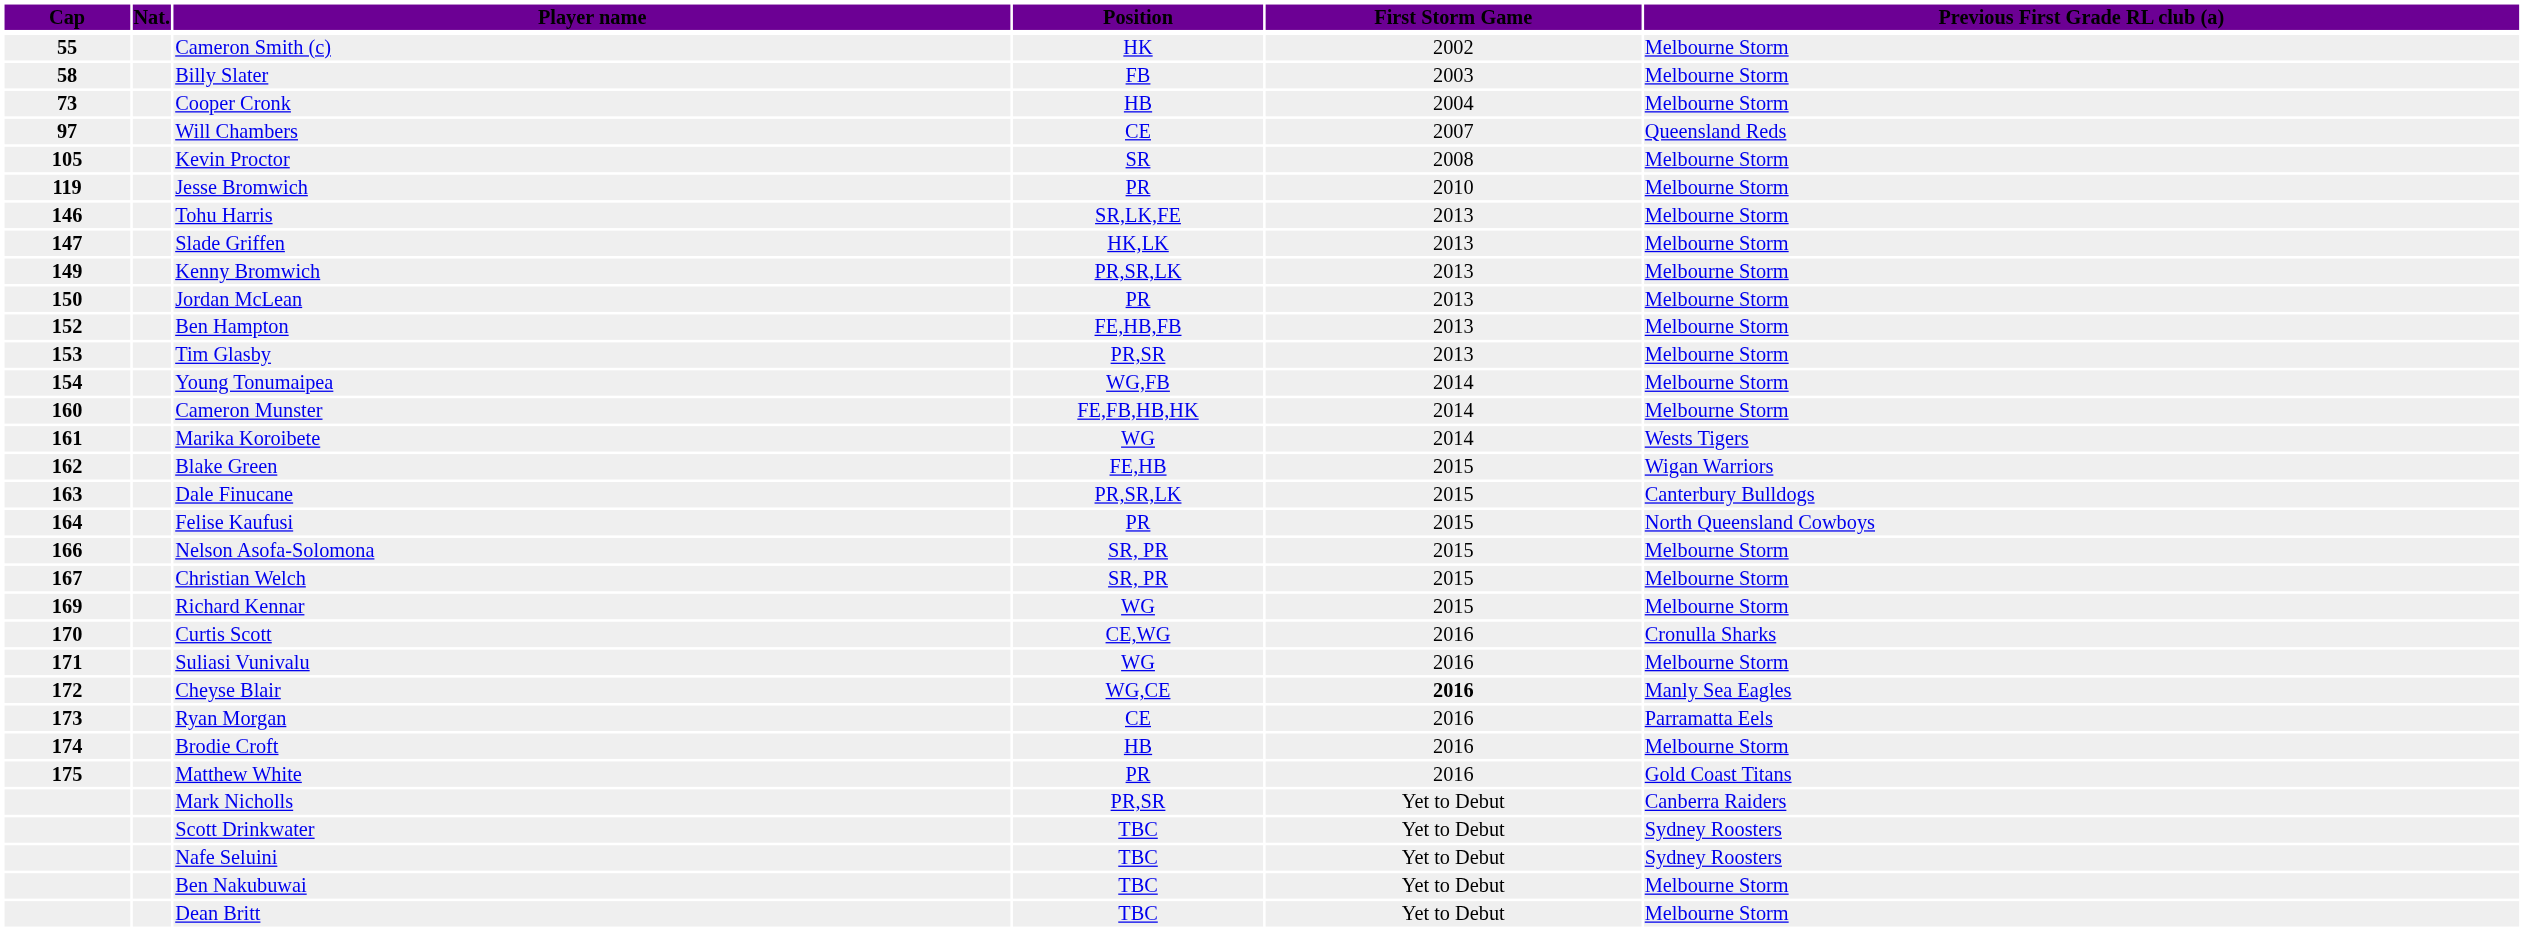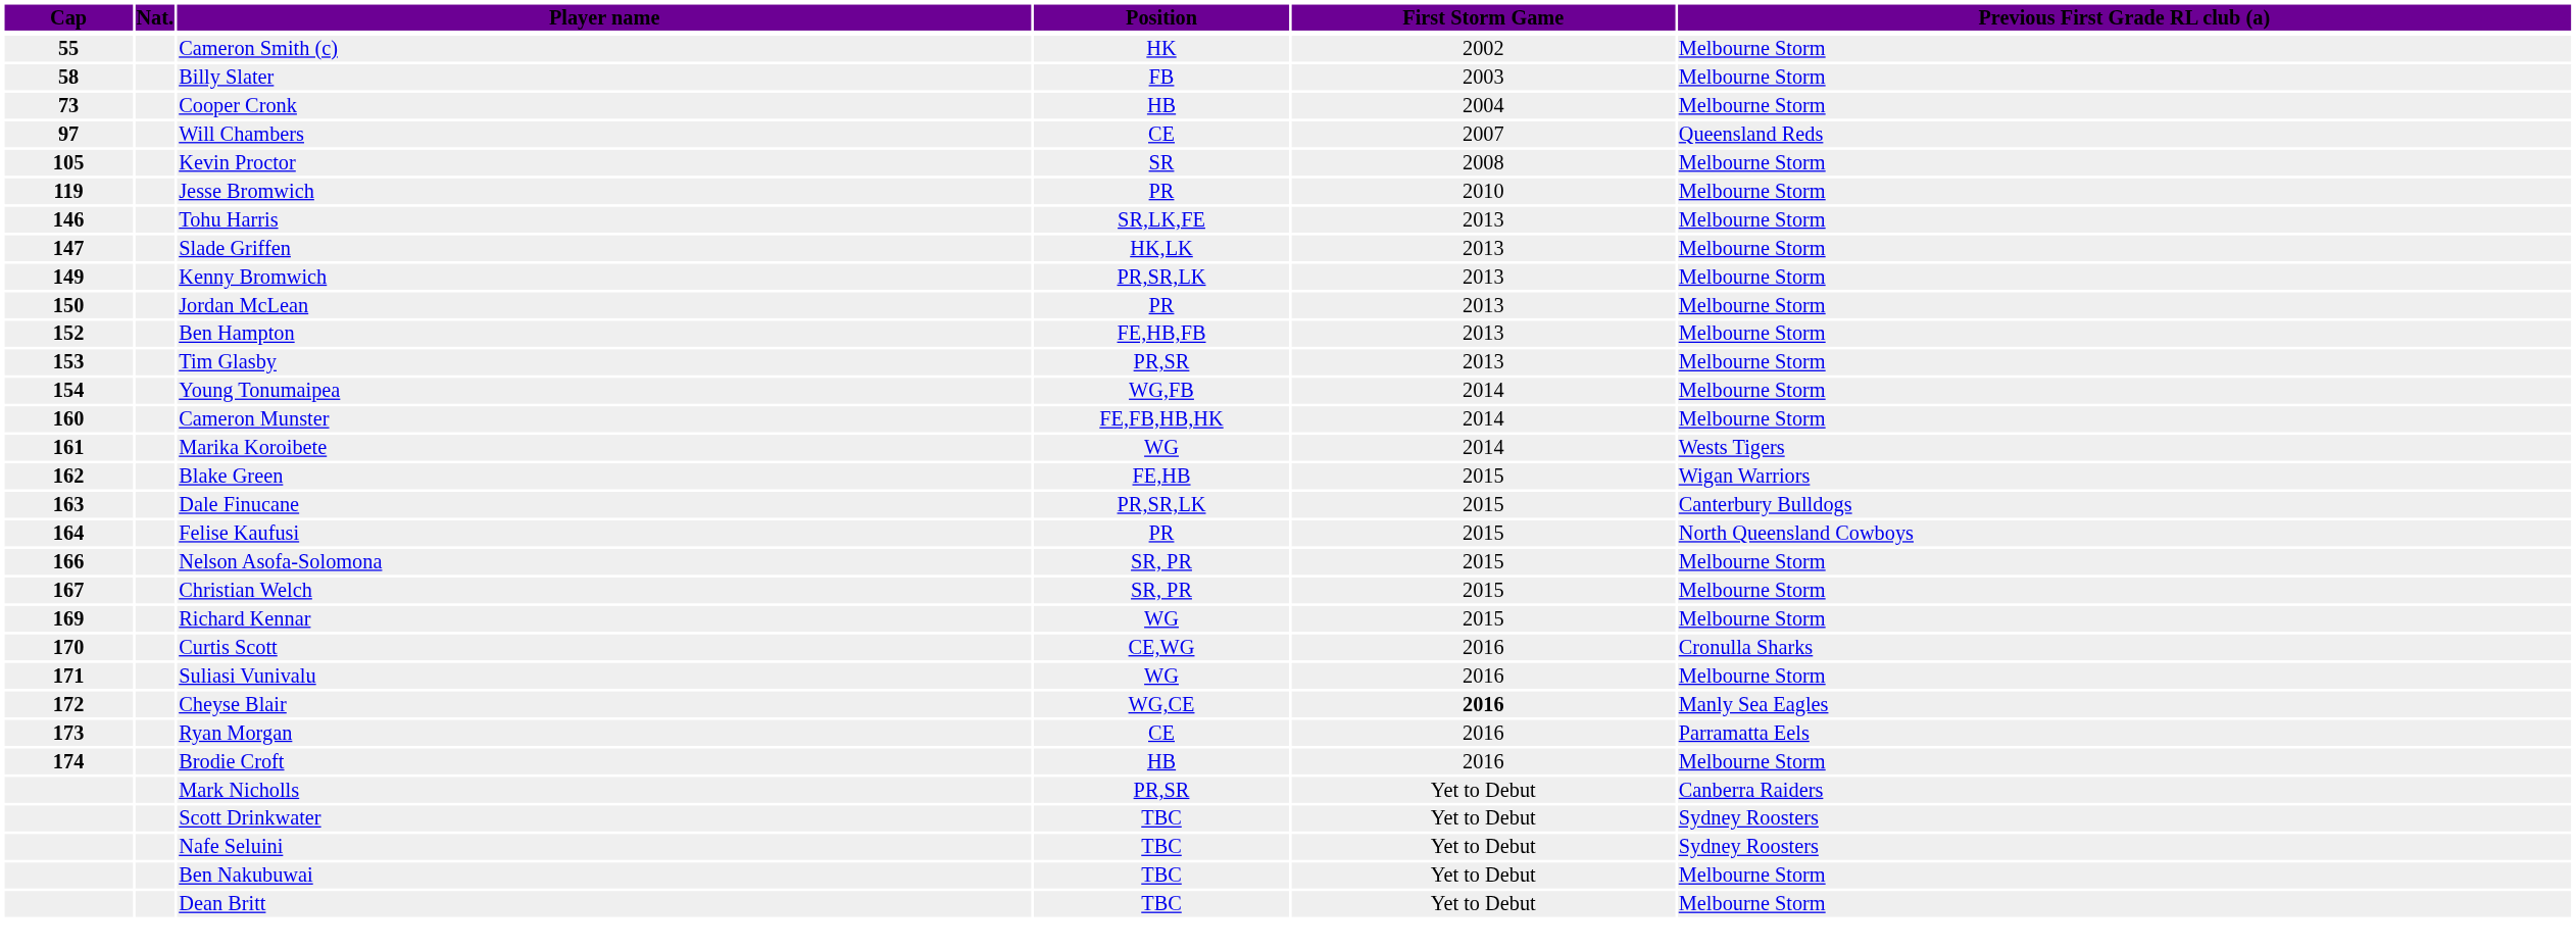- row: 175 | Matthew White | PR | 2016 | Gold Coast Titans
